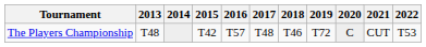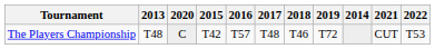columns swapped: 2014 <-> 2020
